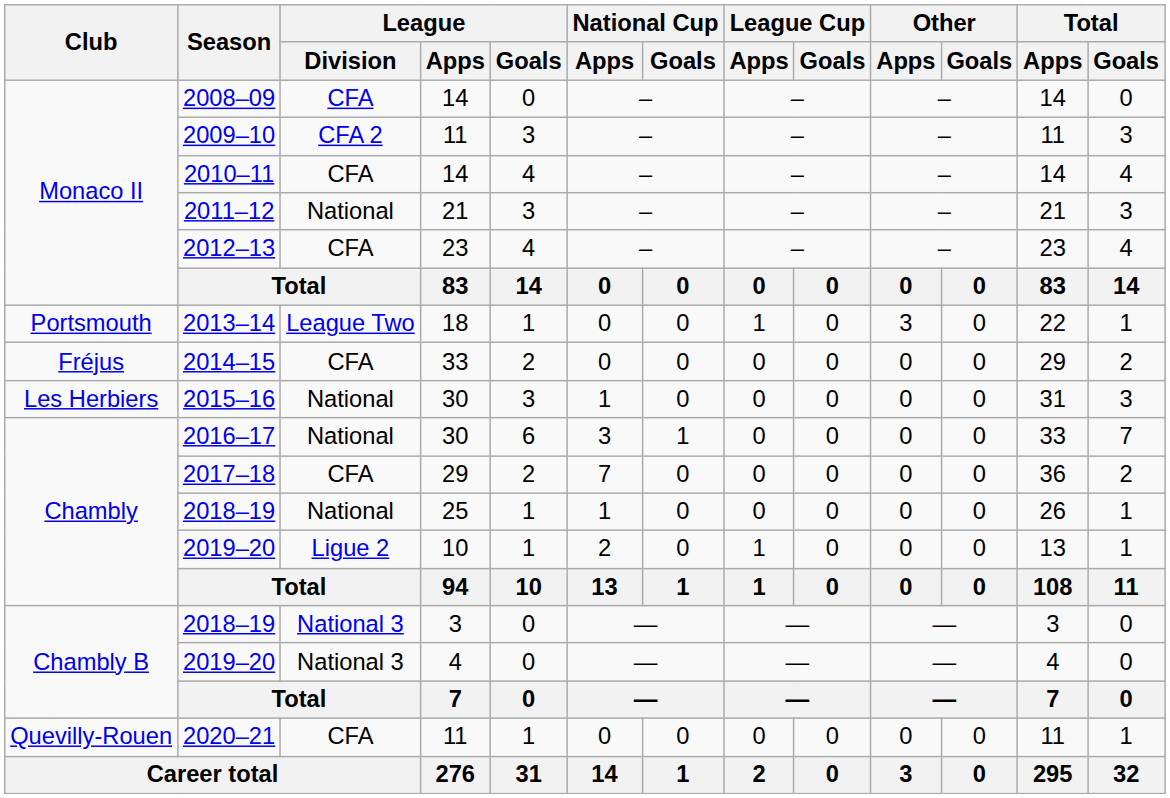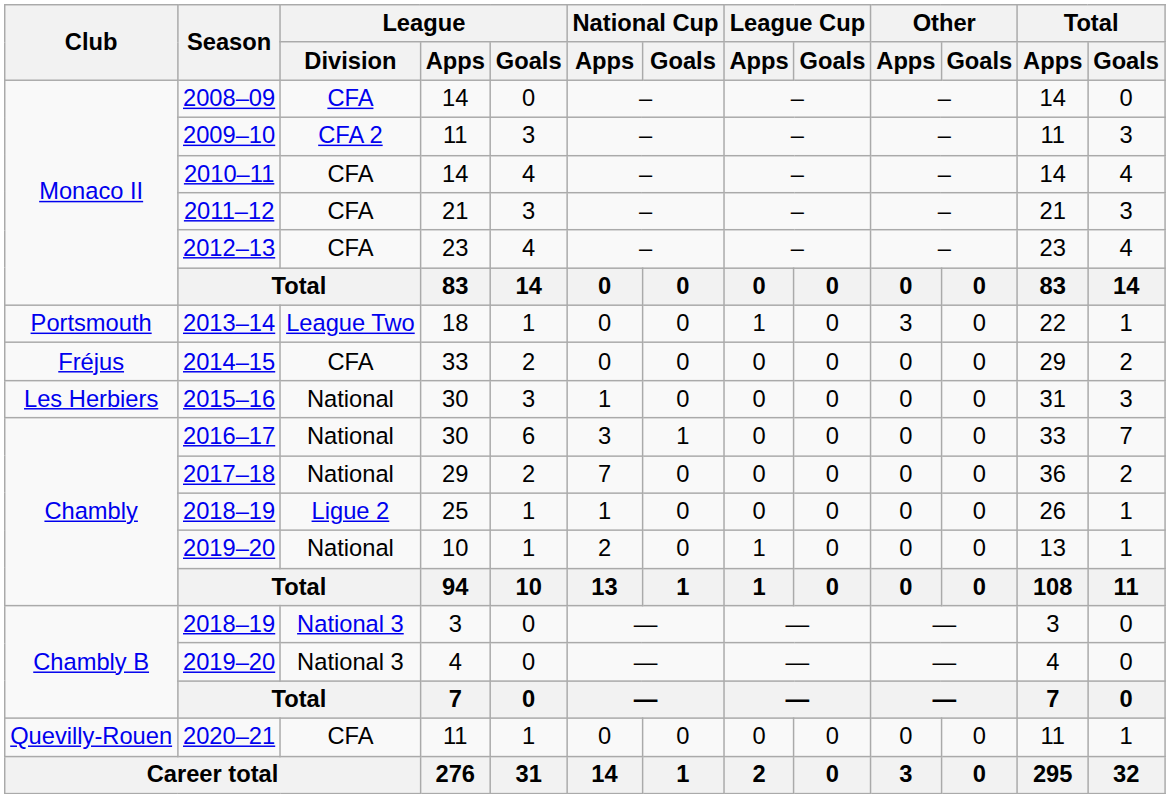2011–12 | League / Division: National -> CFA
2017–18 | League / Division: CFA -> National
2018–19 / 25 | League / Division: National -> Ligue 2
2019–20 / 10 | League / Division: Ligue 2 -> National
